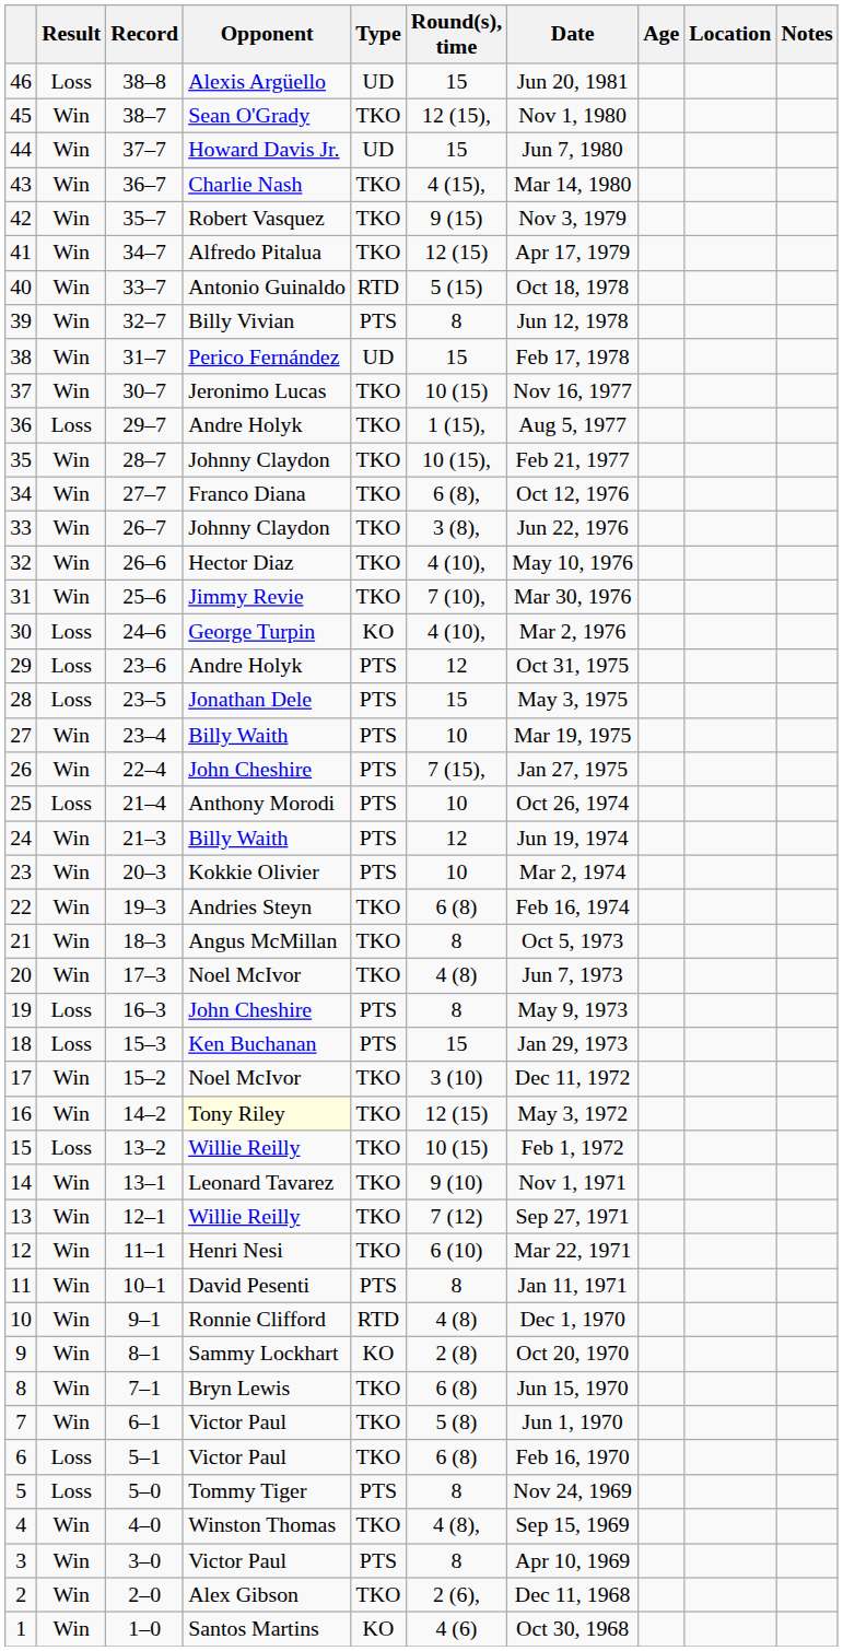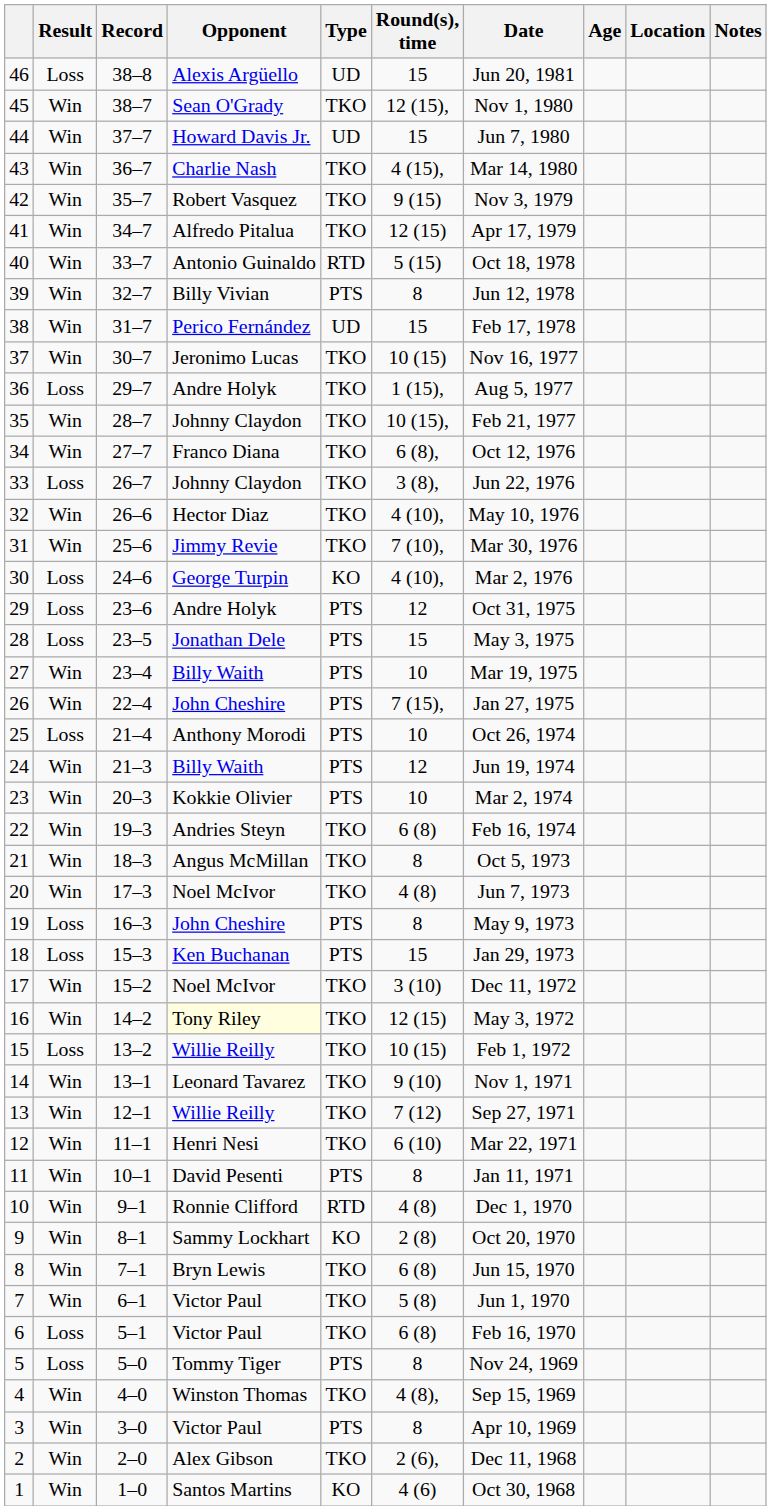33 | Result: Win -> Loss
